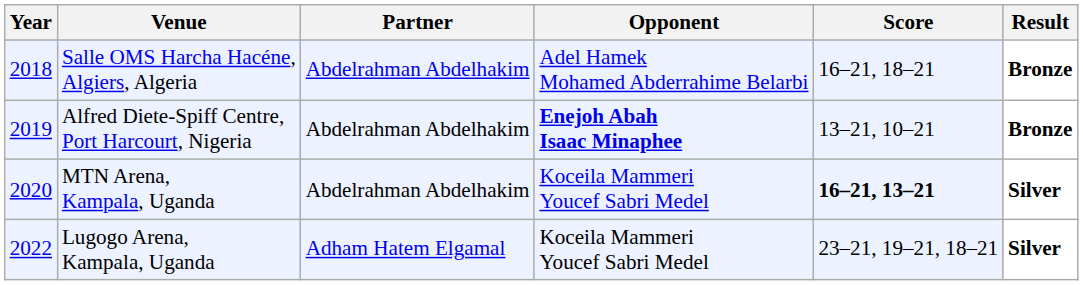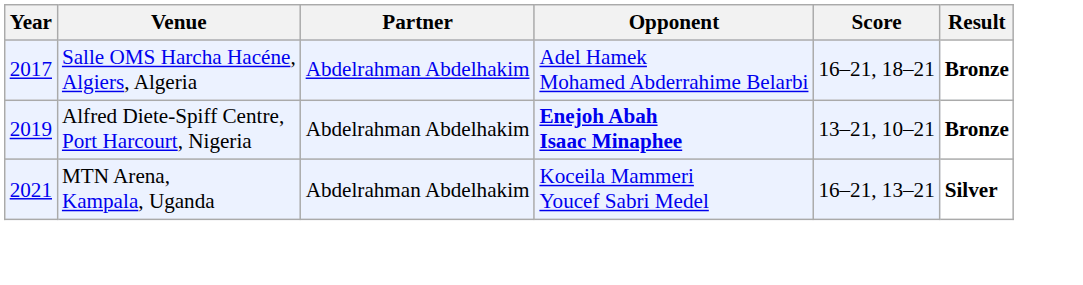Salle OMS Harcha Hacéne, Algiers, Algeria | Year: 2018 -> 2017
MTN Arena, Kampala, Uganda | Year: 2020 -> 2021
MTN Arena, Kampala, Uganda | Score: bold -> normal
- row: 2022 | Lugogo Arena, Kampala, Uganda | Adham Hatem Elgamal | Koceila Mammeri Youcef Sabri Medel | 23–21, 19–21, 18–21 | Silver
